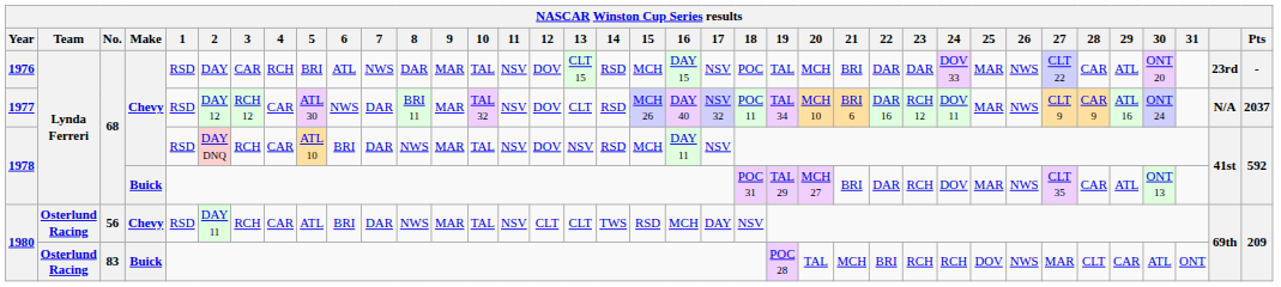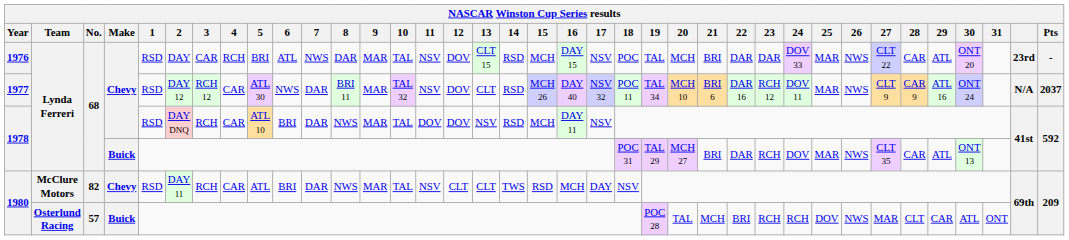1978 / Chevy | 11: NSV -> DOV
1980 / Chevy | Team: Osterlund Racing -> McClure Motors
1980 / Chevy | No.: 56 -> 82
1980 / Buick | No.: 83 -> 57
